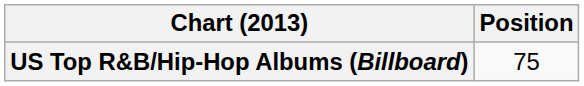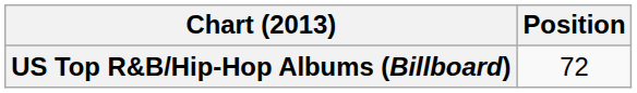US Top R&B/Hip-Hop Albums (Billboard) | Position: 75 -> 72
